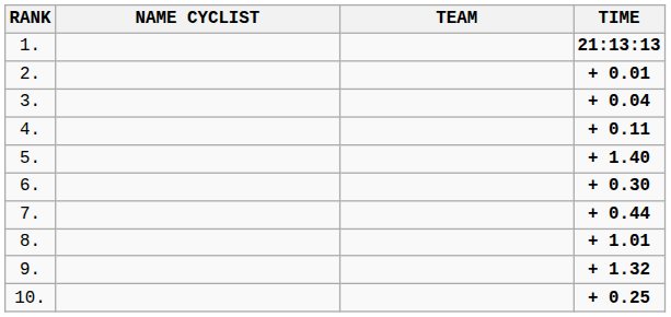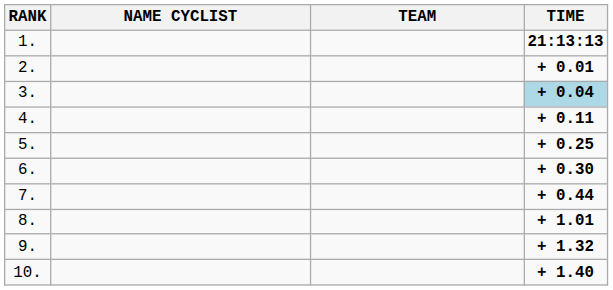3. | TIME: no background -> lightblue background
5. | TIME: + 1.40 -> + 0.25
10. | TIME: + 0.25 -> + 1.40
